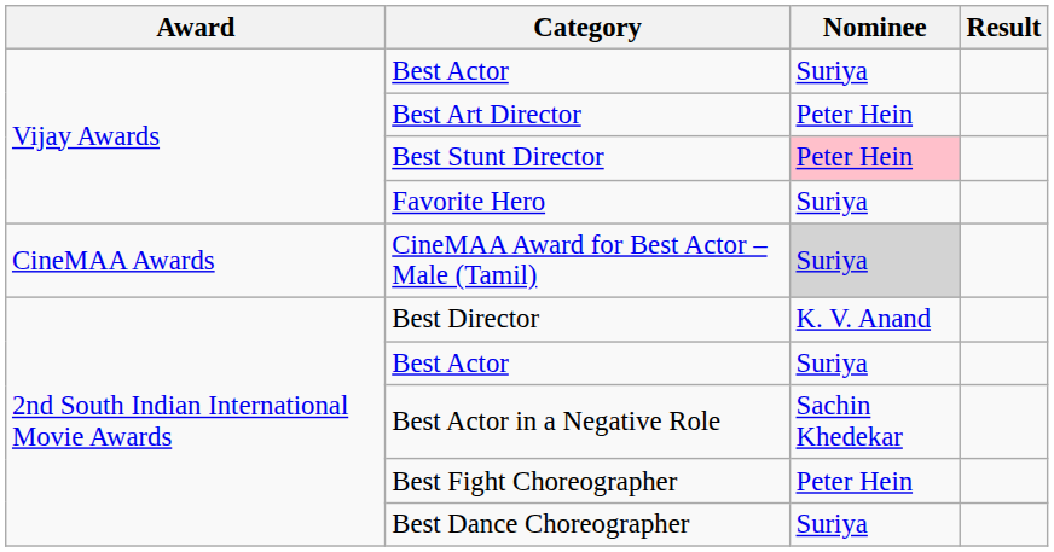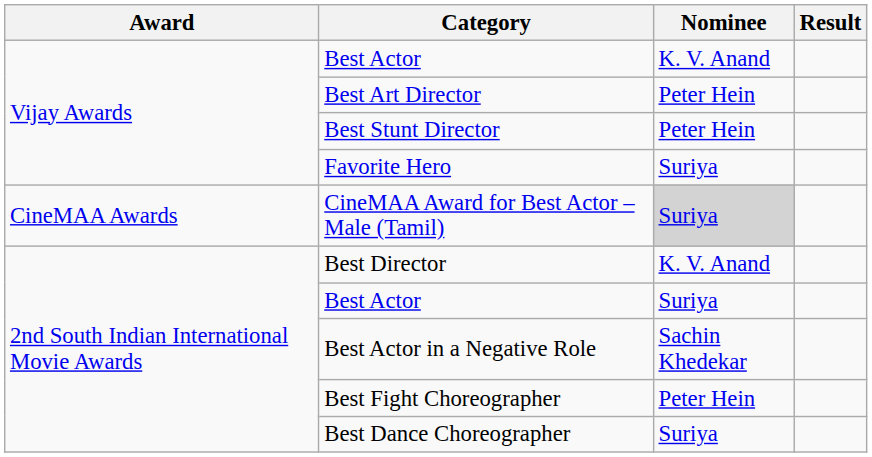Vijay Awards / Best Actor | Nominee: Suriya -> K. V. Anand
Best Stunt Director | Nominee: pink background -> no background
